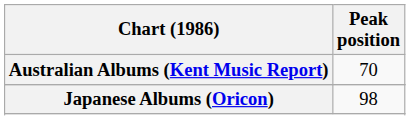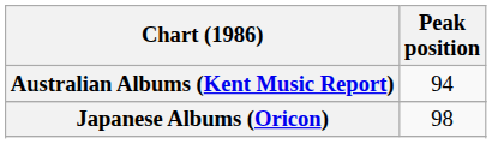Australian Albums (Kent Music Report) | Peak position: 70 -> 94
